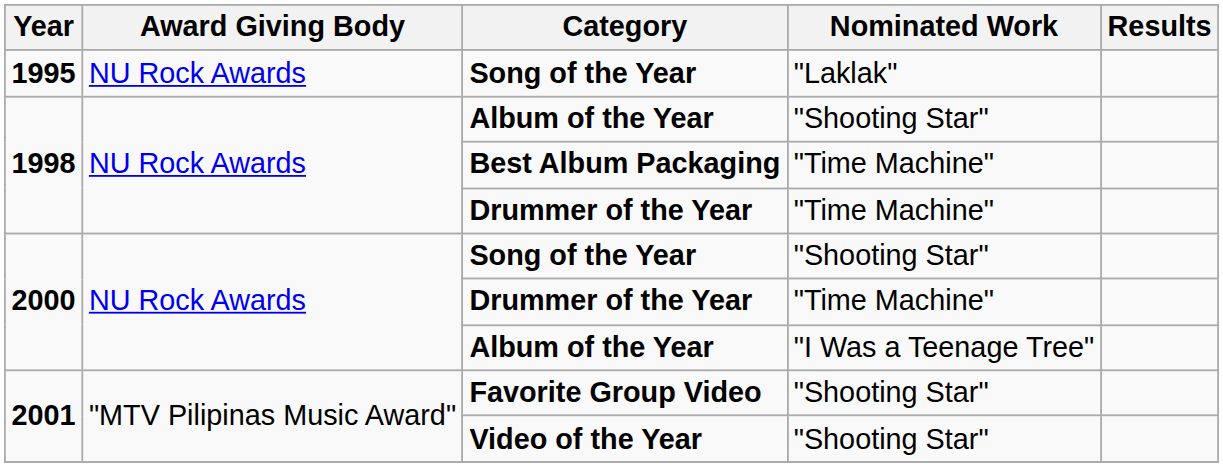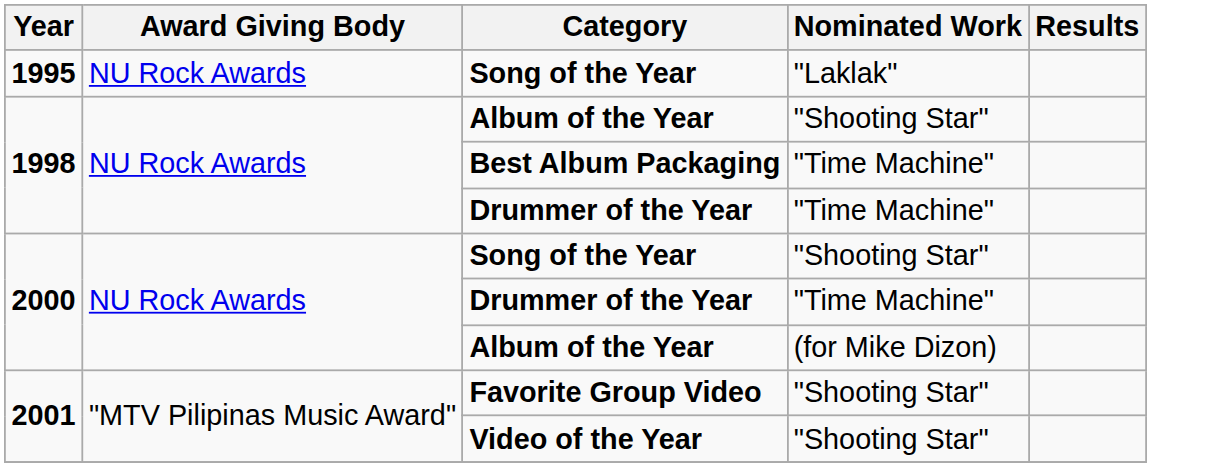2000 / Album of the Year | Nominated Work: "I Was a Teenage Tree" -> (for Mike Dizon)
